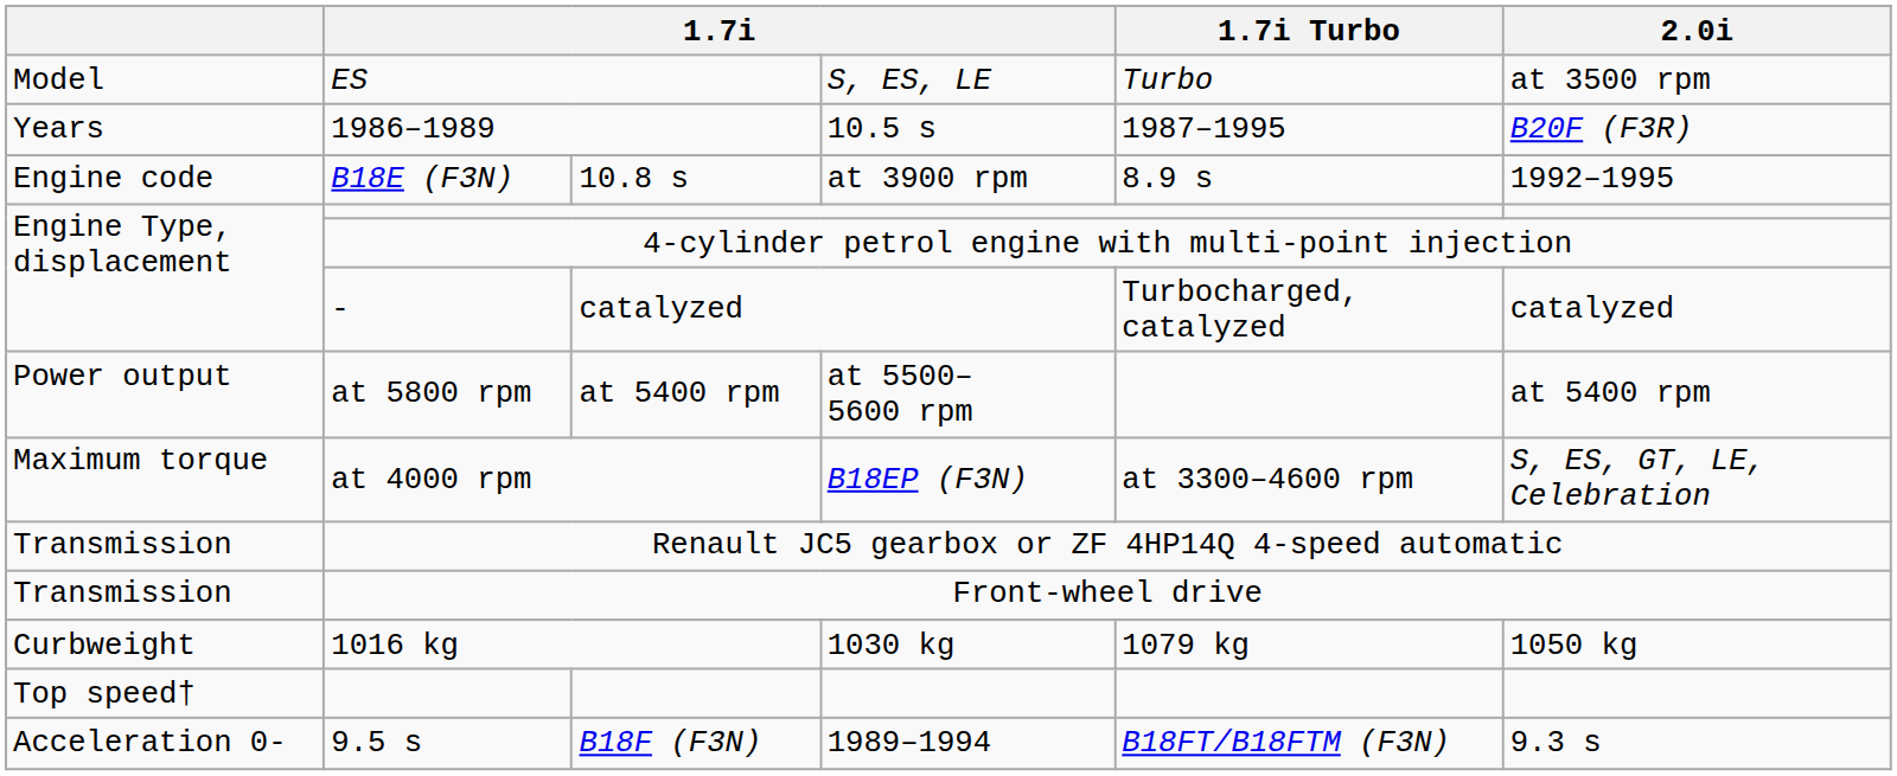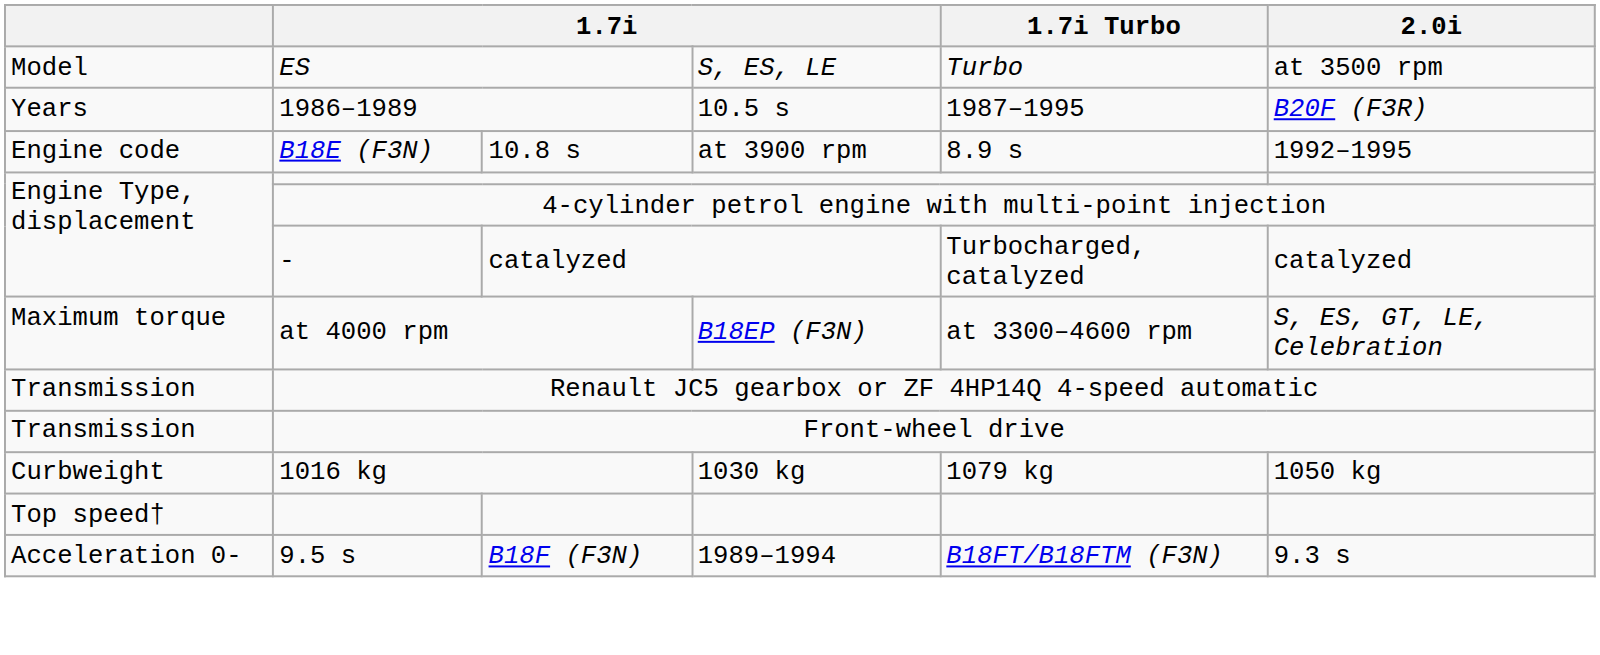- row: Power output | at 5800 rpm | at 5400 rpm | at 5500–5600 rpm | at 5400 rpm
